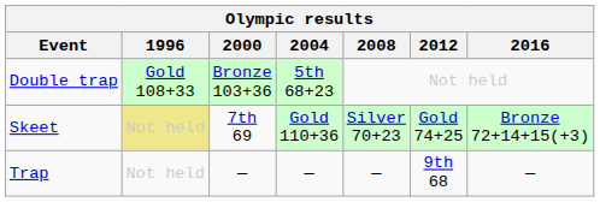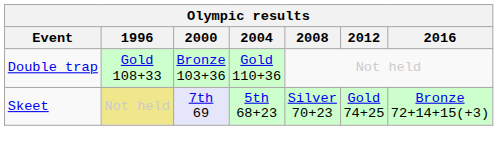Double trap | 2004: 5th 68+23 -> Gold 110+36
Skeet | 2000: no background -> lavender background
Skeet | 2004: Gold 110+36 -> 5th 68+23
- row: Trap | Not held | — | — | — | 9th 68 | —
